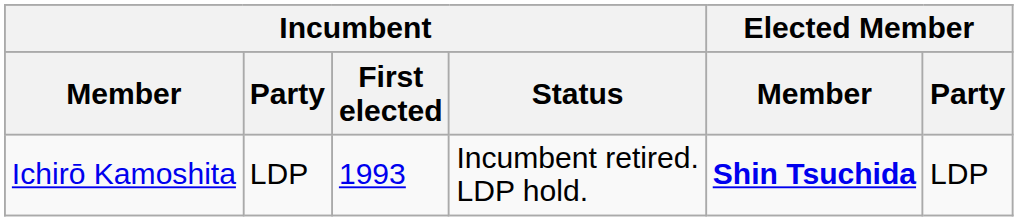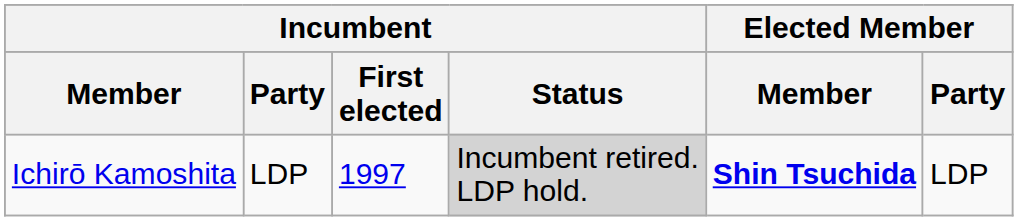Ichirō Kamoshita | Incumbent / First elected: 1993 -> 1997
Ichirō Kamoshita | Incumbent / Status: no background -> lightgrey background
